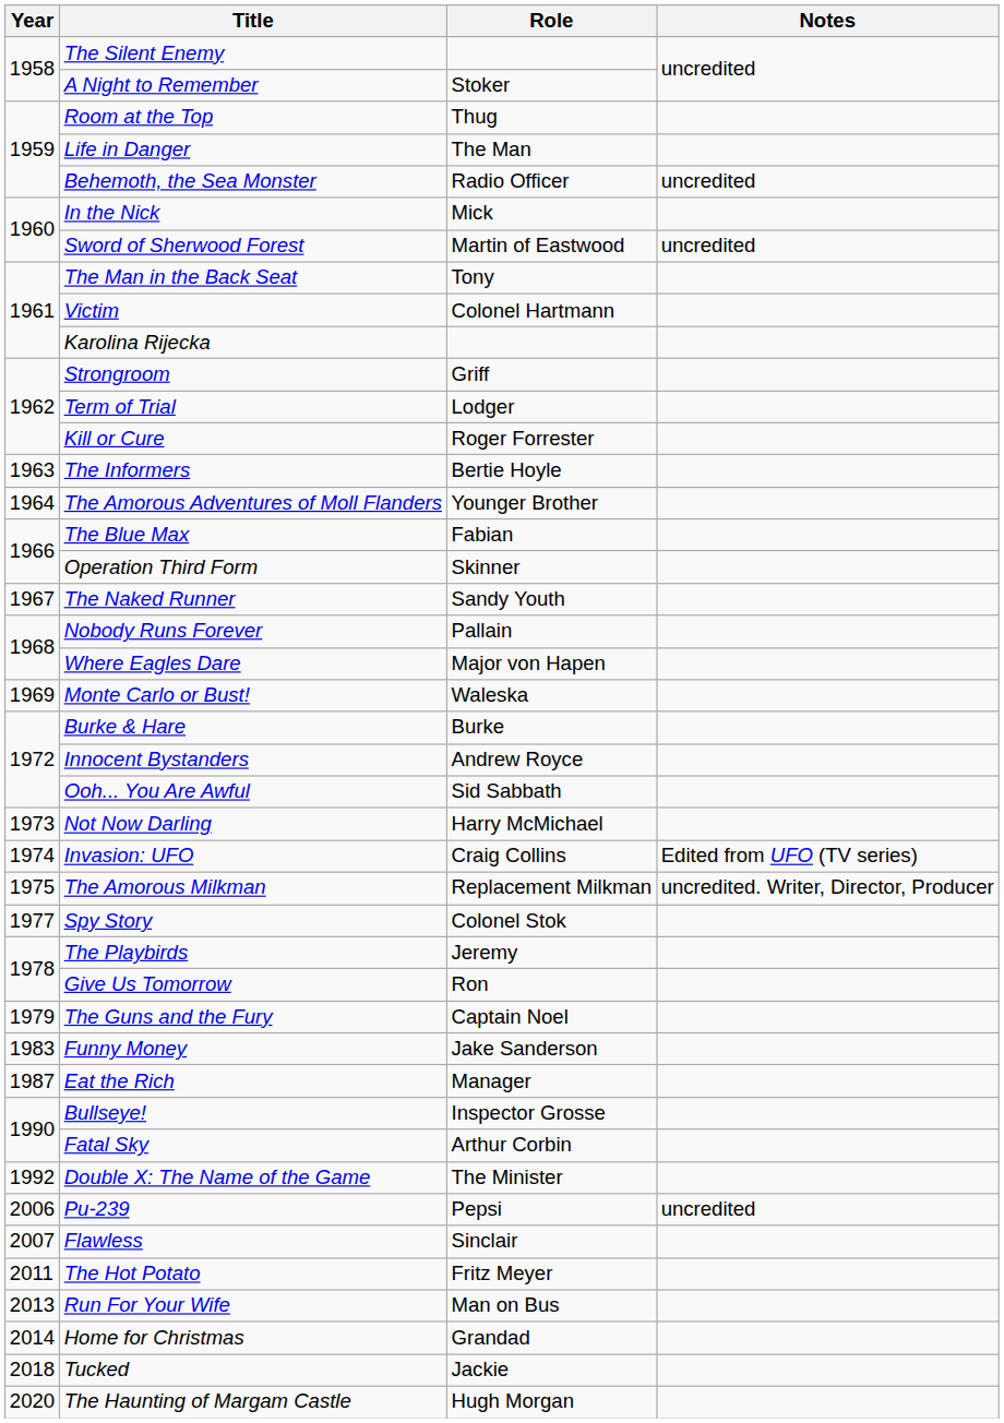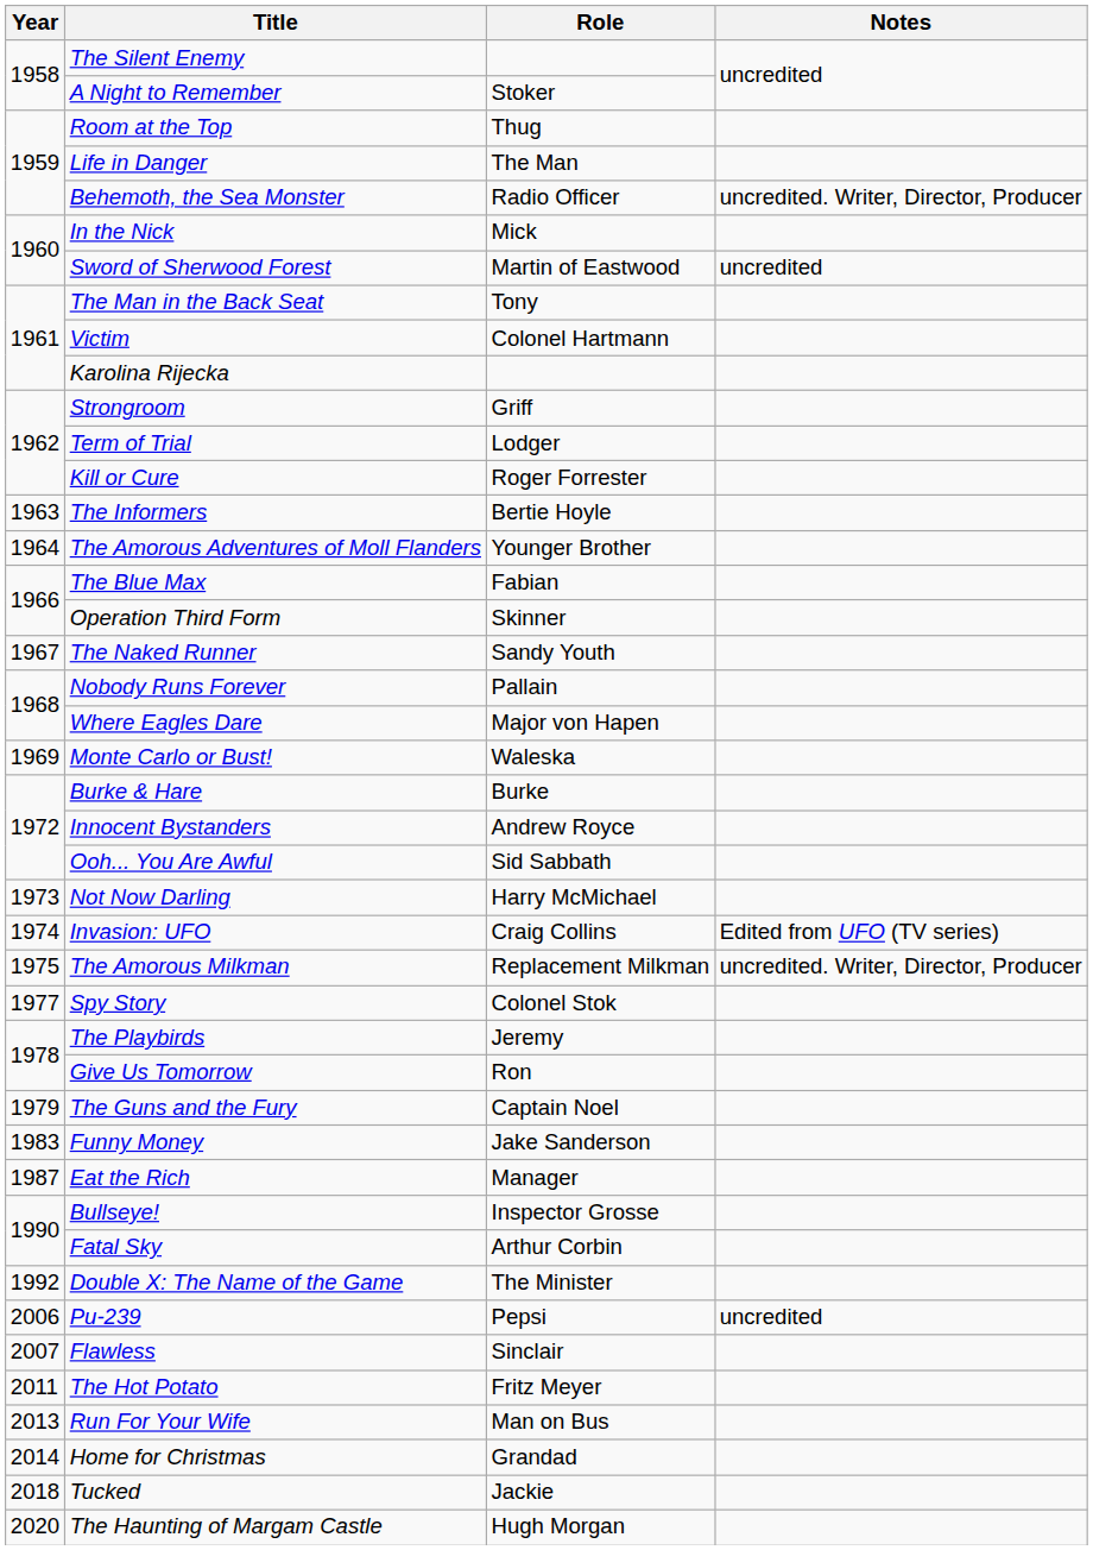Behemoth, the Sea Monster | Notes: uncredited -> uncredited. Writer, Director, Producer
